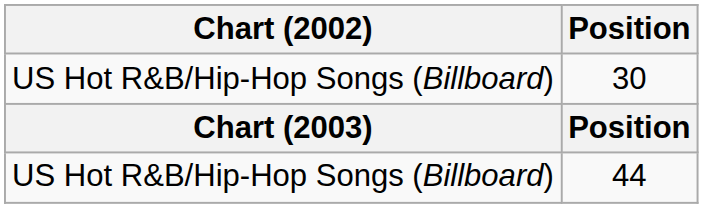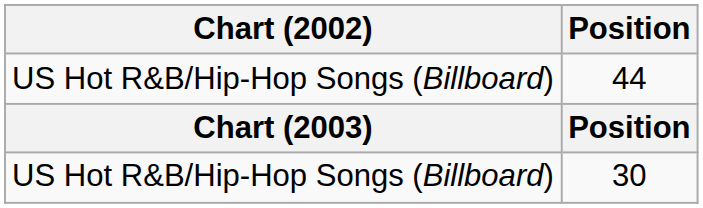rows swapped: 44 <-> 30
